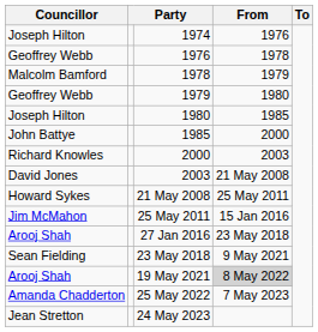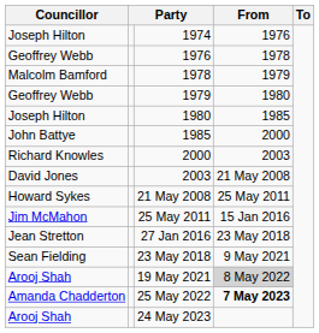27 Jan 2016 | Councillor: Arooj Shah -> Jean Stretton
25 May 2022 | From: normal -> bold
24 May 2023 | Councillor: Jean Stretton -> Arooj Shah
